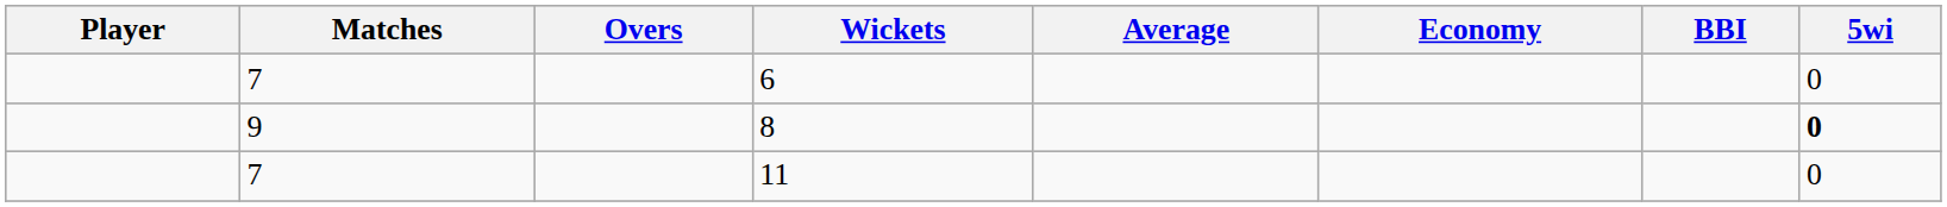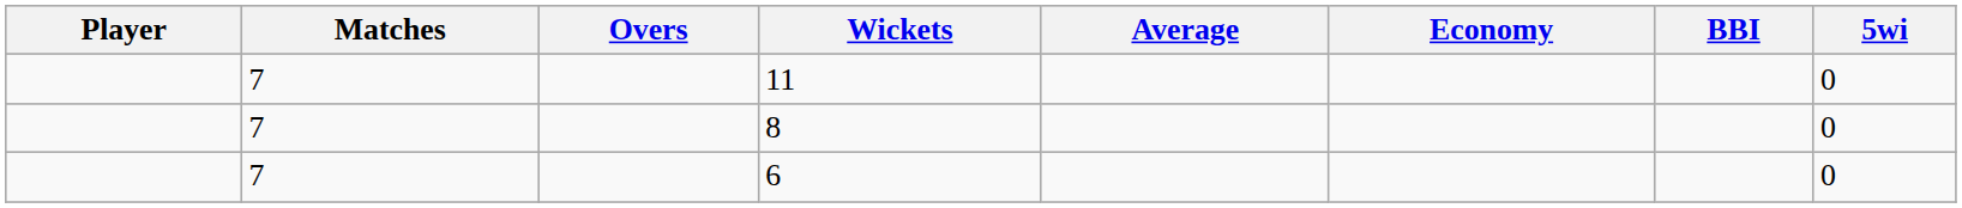rows swapped: 11 <-> 6
8 | Matches: 9 -> 7
8 | 5wi: bold -> normal
